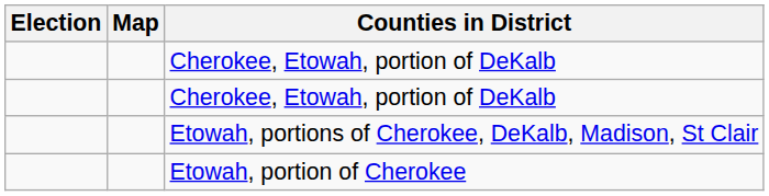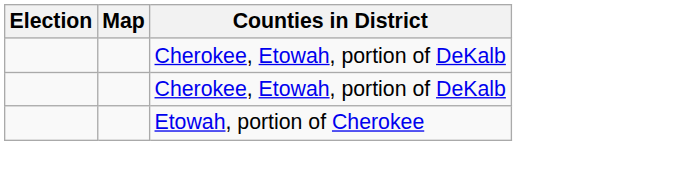- row: Etowah, portions of Cherokee, DeKalb, Madison, St Clair
